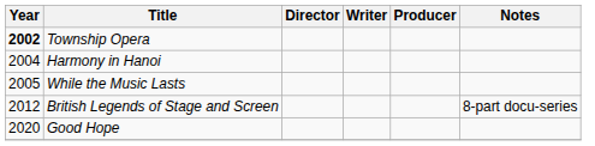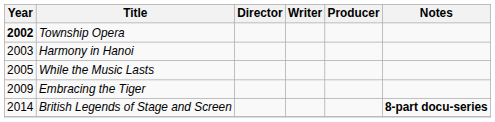Harmony in Hanoi | Year: 2004 -> 2003
+ row: 2009 | Embracing the Tiger
British Legends of Stage and Screen | Year: 2012 -> 2014
British Legends of Stage and Screen | Notes: normal -> bold
- row: 2020 | Good Hope
